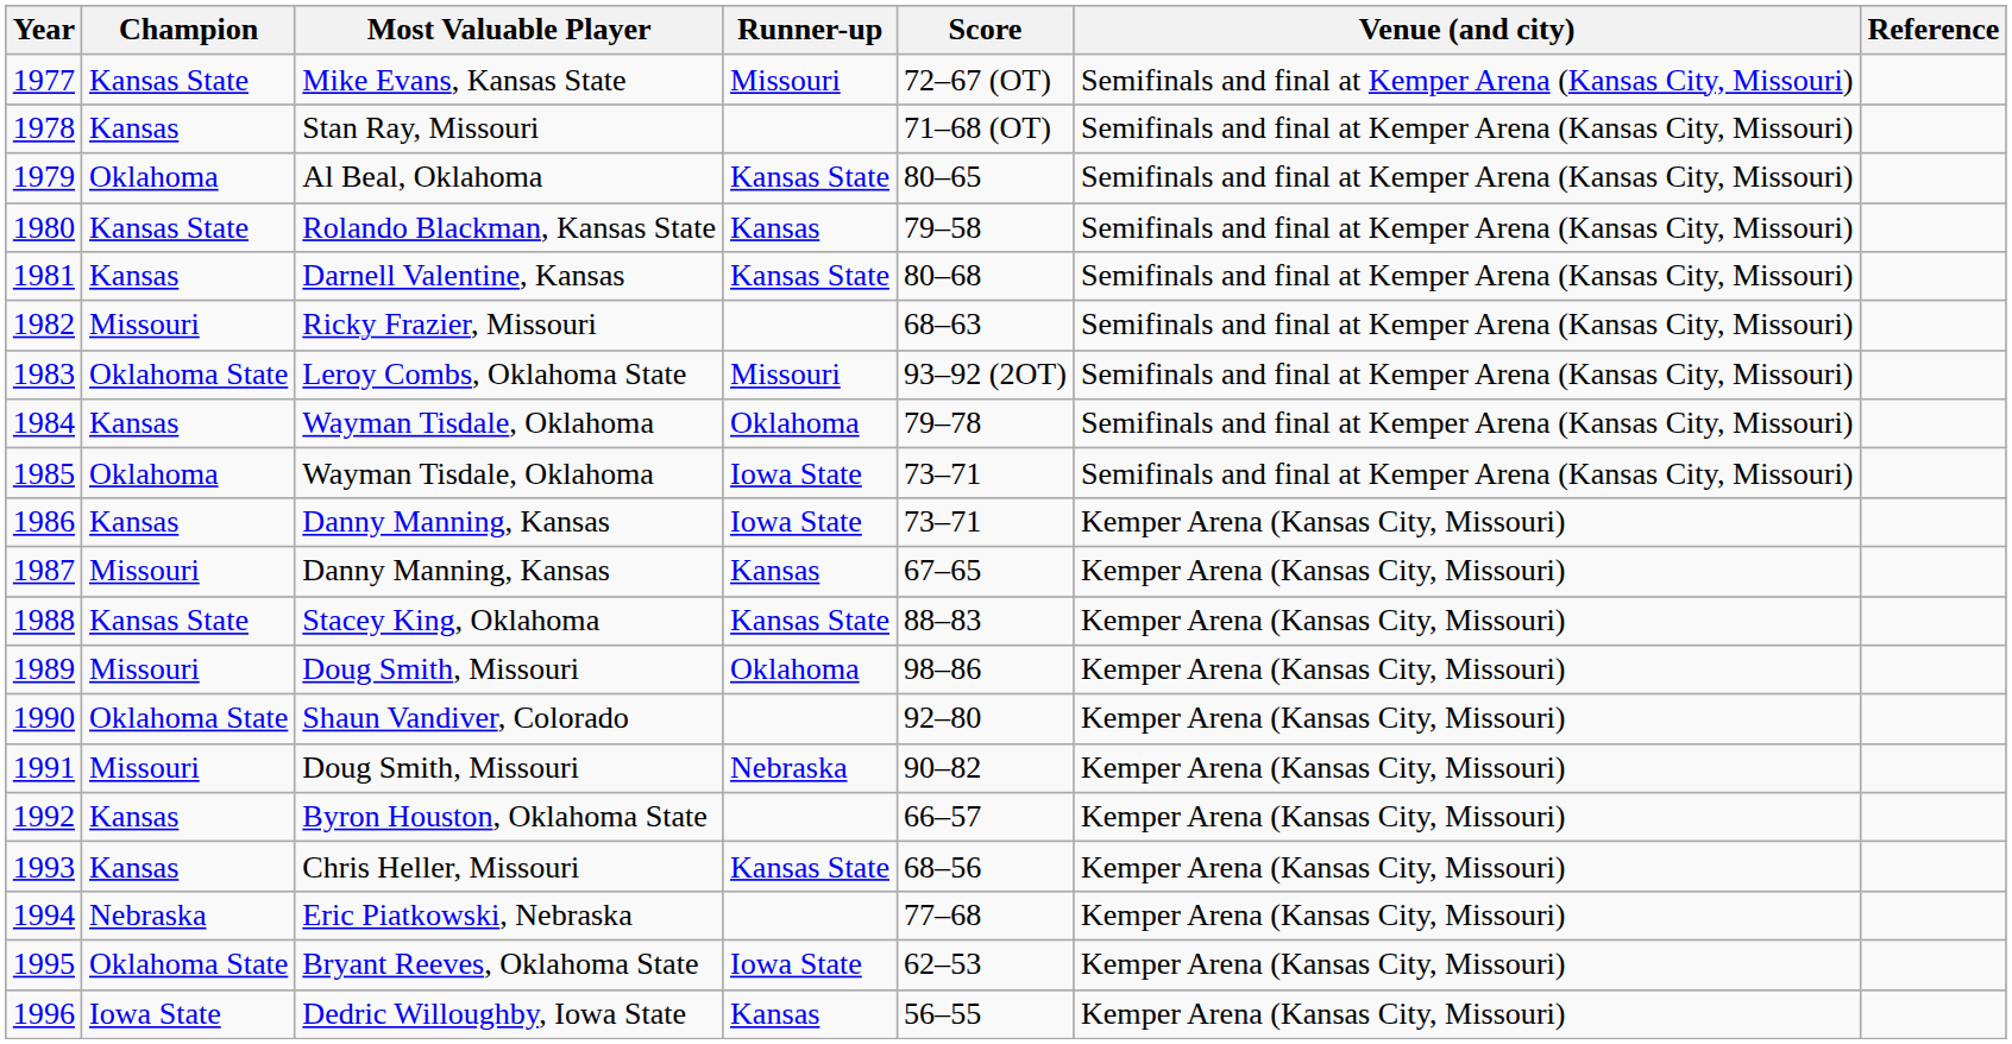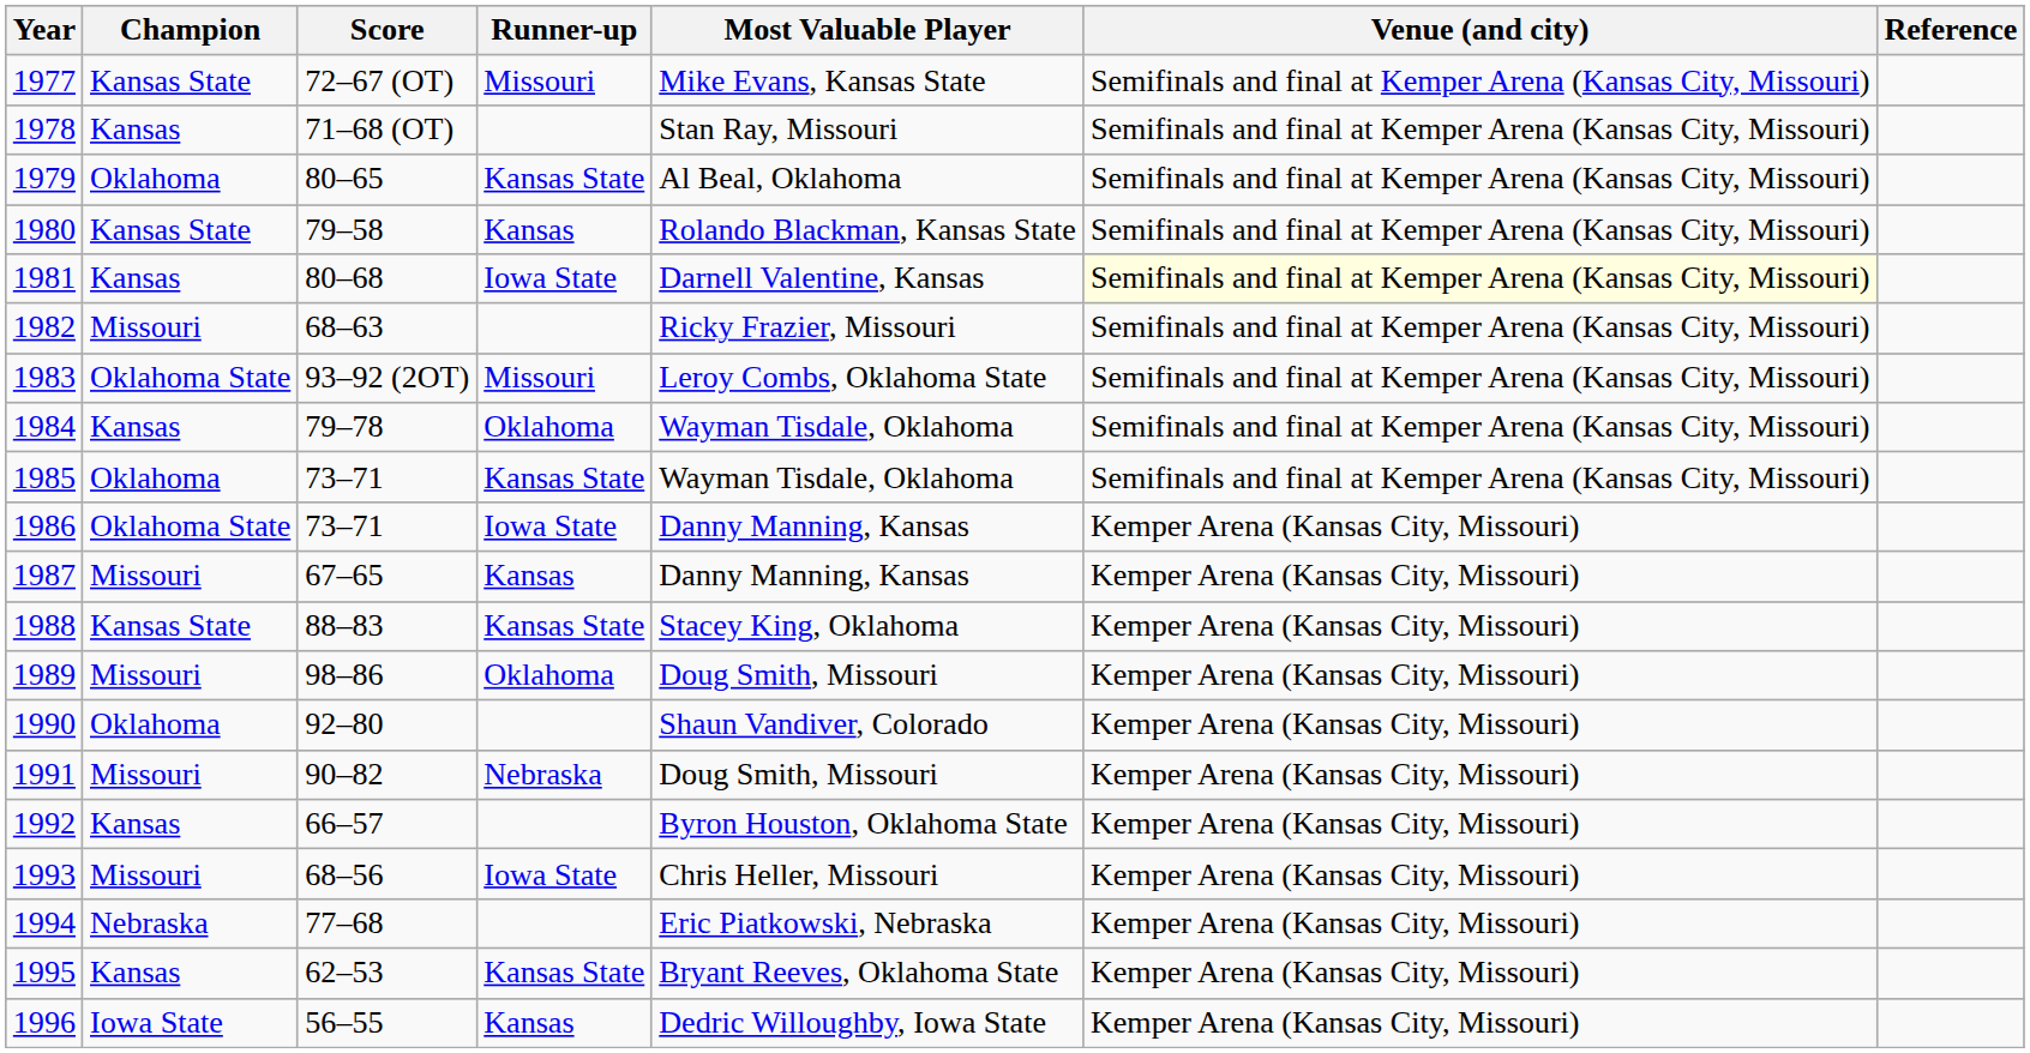columns swapped: Score <-> Most Valuable Player
1981 | Runner-up: Kansas State -> Iowa State
1981 | Venue (and city): no background -> lightyellow background
1985 | Runner-up: Iowa State -> Kansas State
1986 | Champion: Kansas -> Oklahoma State
1990 | Champion: Oklahoma State -> Oklahoma
1993 | Champion: Kansas -> Missouri
1993 | Runner-up: Kansas State -> Iowa State
1995 | Champion: Oklahoma State -> Kansas
1995 | Runner-up: Iowa State -> Kansas State
